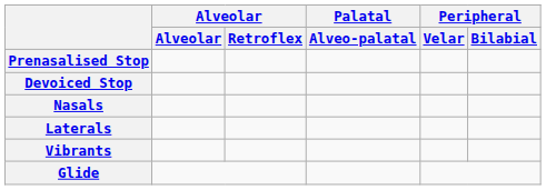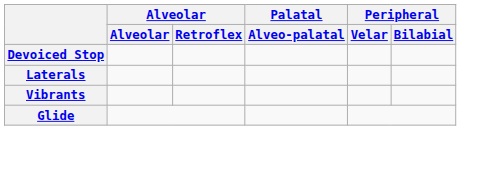- row: Prenasalised Stop
- row: Nasals
